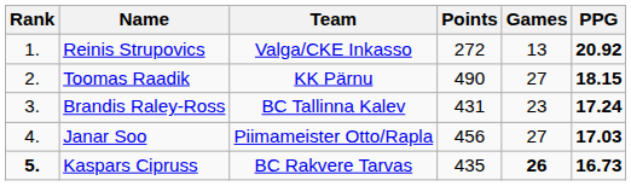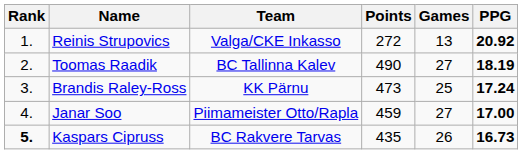Toomas Raadik | Team: KK Pärnu -> BC Tallinna Kalev
Toomas Raadik | PPG: 18.15 -> 18.19
Brandis Raley-Ross | Team: BC Tallinna Kalev -> KK Pärnu
Brandis Raley-Ross | Points: 431 -> 473
Brandis Raley-Ross | Games: 23 -> 25
Janar Soo | Points: 456 -> 459
Janar Soo | PPG: 17.03 -> 17.00
Kaspars Cipruss | Games: bold -> normal
